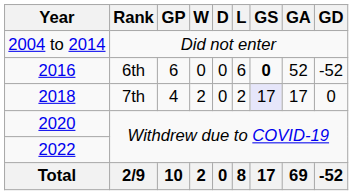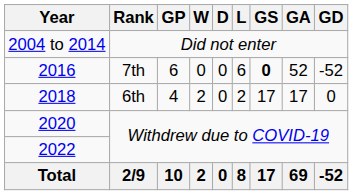2016 | Rank: 6th -> 7th
2018 | Rank: 7th -> 6th
2018 | GS: lavender background -> no background
